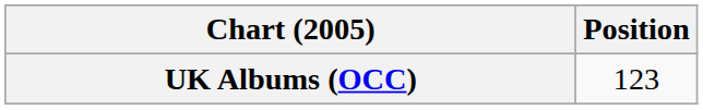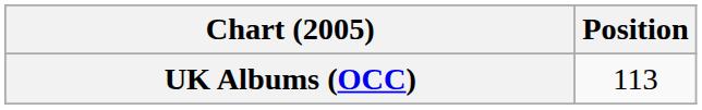UK Albums (OCC) | Position: 123 -> 113
